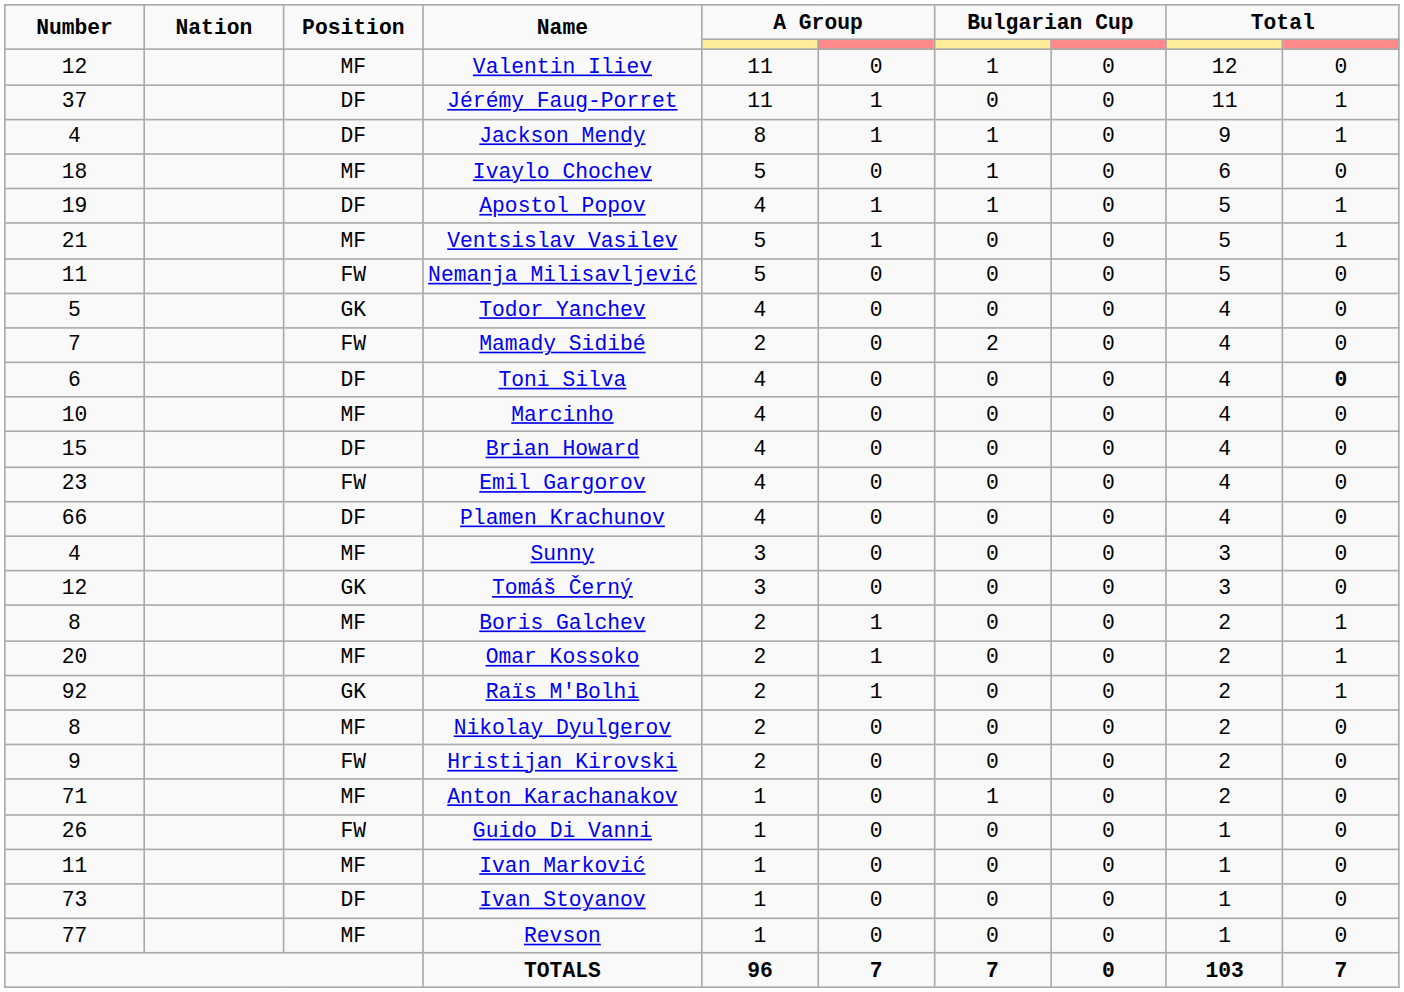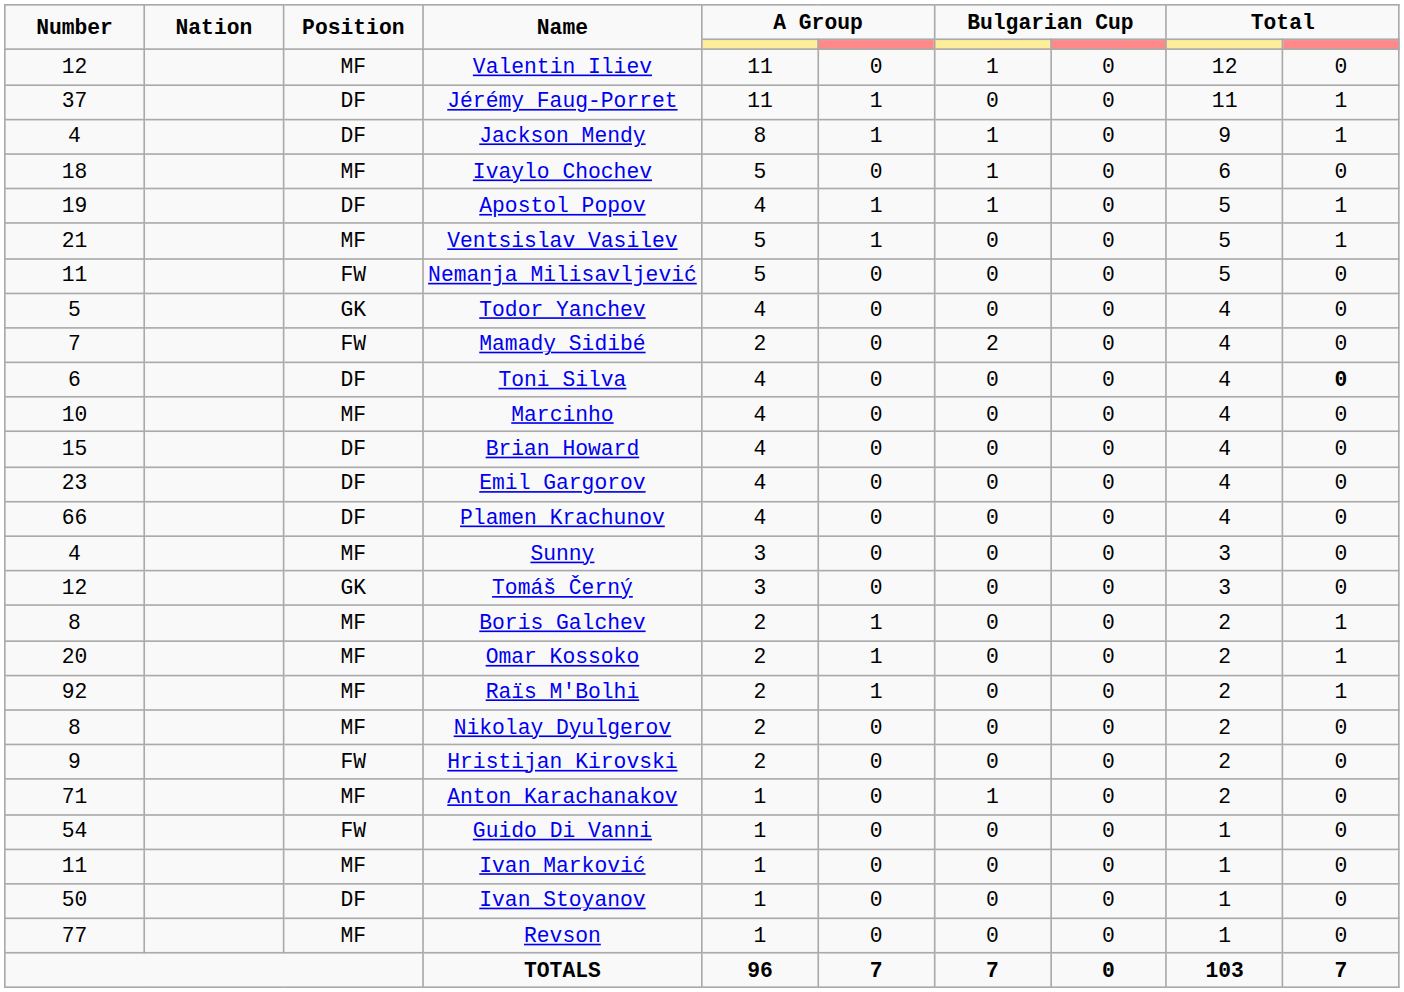Emil Gargorov | Position: FW -> DF
Raïs M'Bolhi | Position: GK -> MF
Guido Di Vanni | Number: 26 -> 54
Ivan Stoyanov | Number: 73 -> 50
